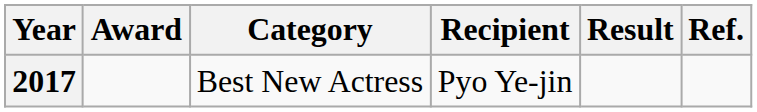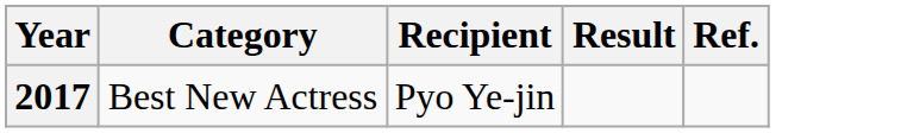- column: Award
